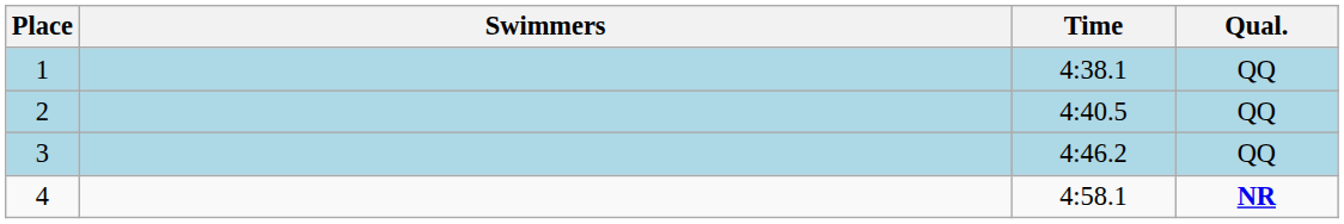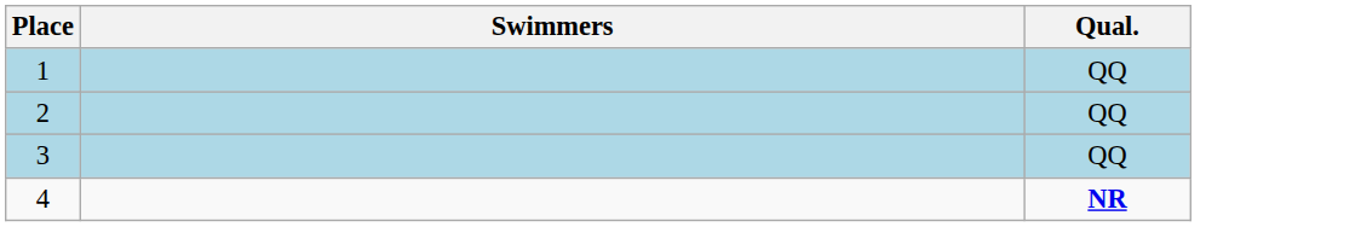- column: Time | 4:38.1 | 4:40.5 | 4:46.2 | 4:58.1
